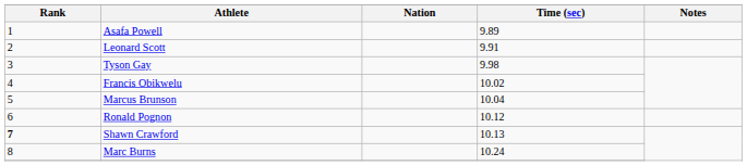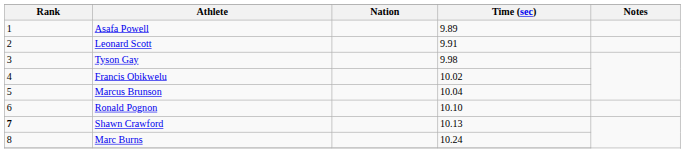Ronald Pognon | Time (sec): 10.12 -> 10.10
